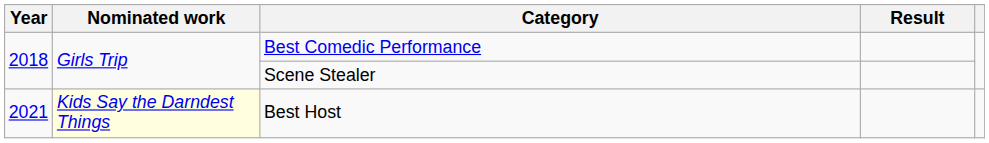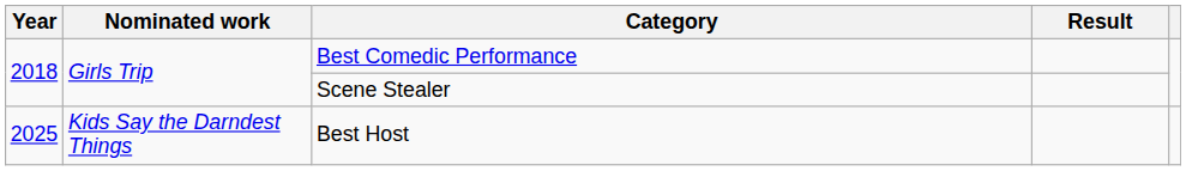Best Host | Year: 2021 -> 2025
Best Host | Nominated work: lightyellow background -> no background
